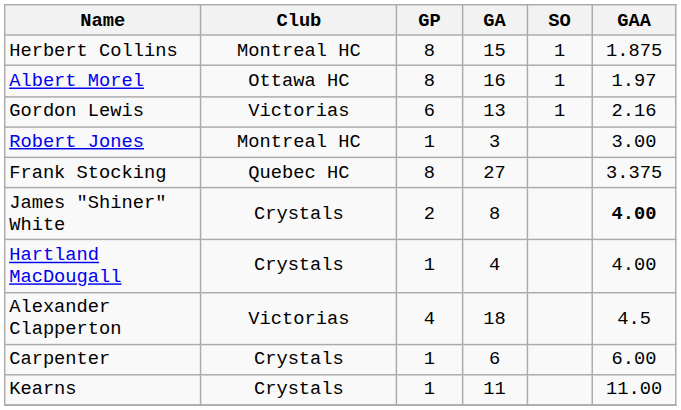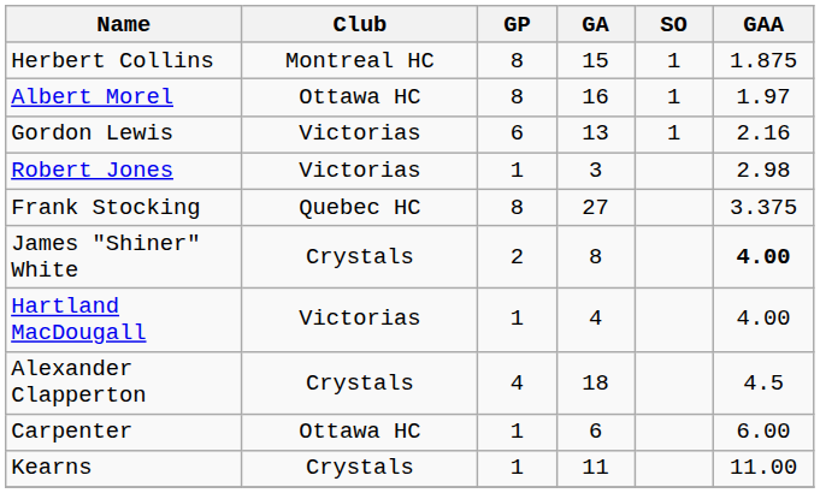Robert Jones | Club: Montreal HC -> Victorias
Robert Jones | GAA: 3.00 -> 2.98
Hartland MacDougall | Club: Crystals -> Victorias
Alexander Clapperton | Club: Victorias -> Crystals
Carpenter | Club: Crystals -> Ottawa HC
